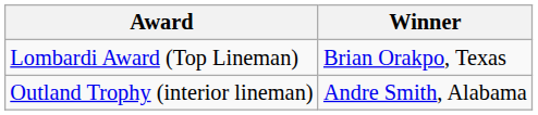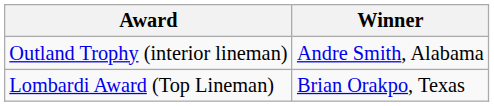rows swapped: Outland Trophy (interior lineman) <-> Lombardi Award (Top Lineman)
